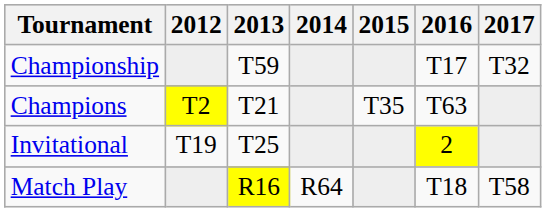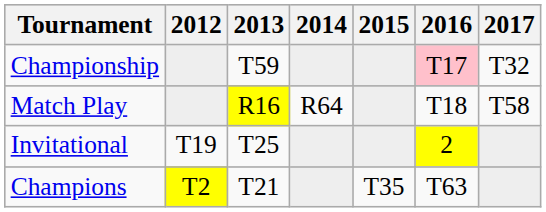Championship | 2016: no background -> pink background
rows swapped: Match Play <-> Champions
